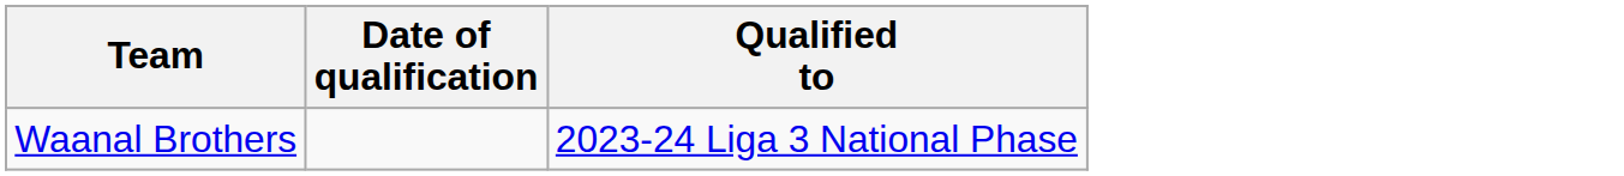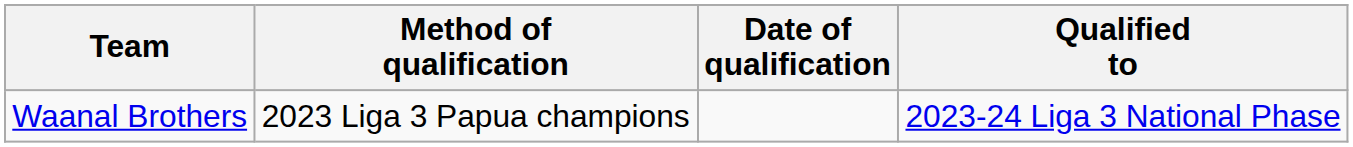+ column: Method of qualification | 2023 Liga 3 Papua champions
